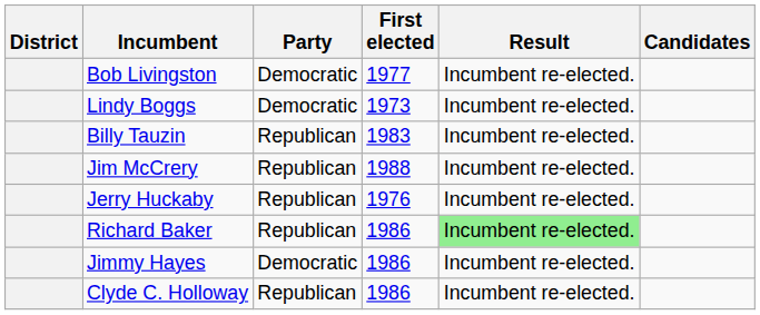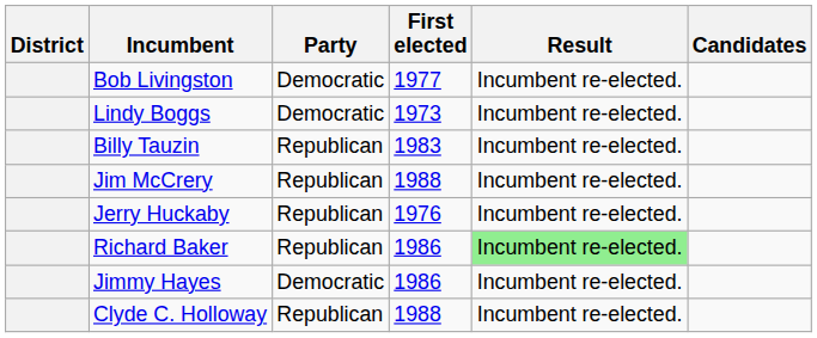Clyde C. Holloway | First elected: 1986 -> 1988
